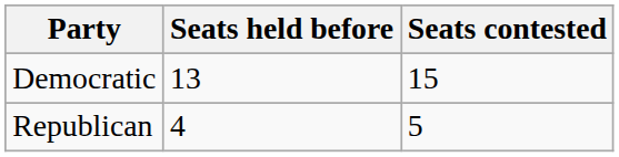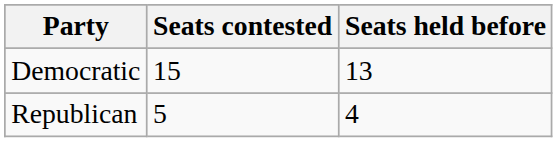columns swapped: Seats held before <-> Seats contested
